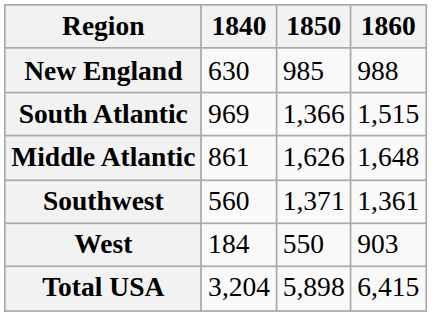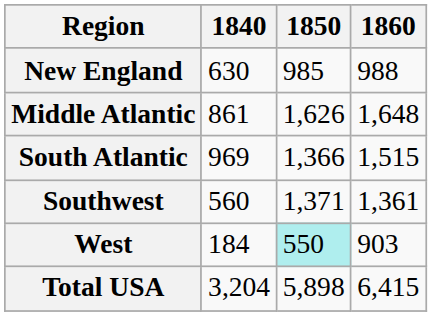rows swapped: Middle Atlantic <-> South Atlantic
West | 1850: no background -> paleturquoise background
